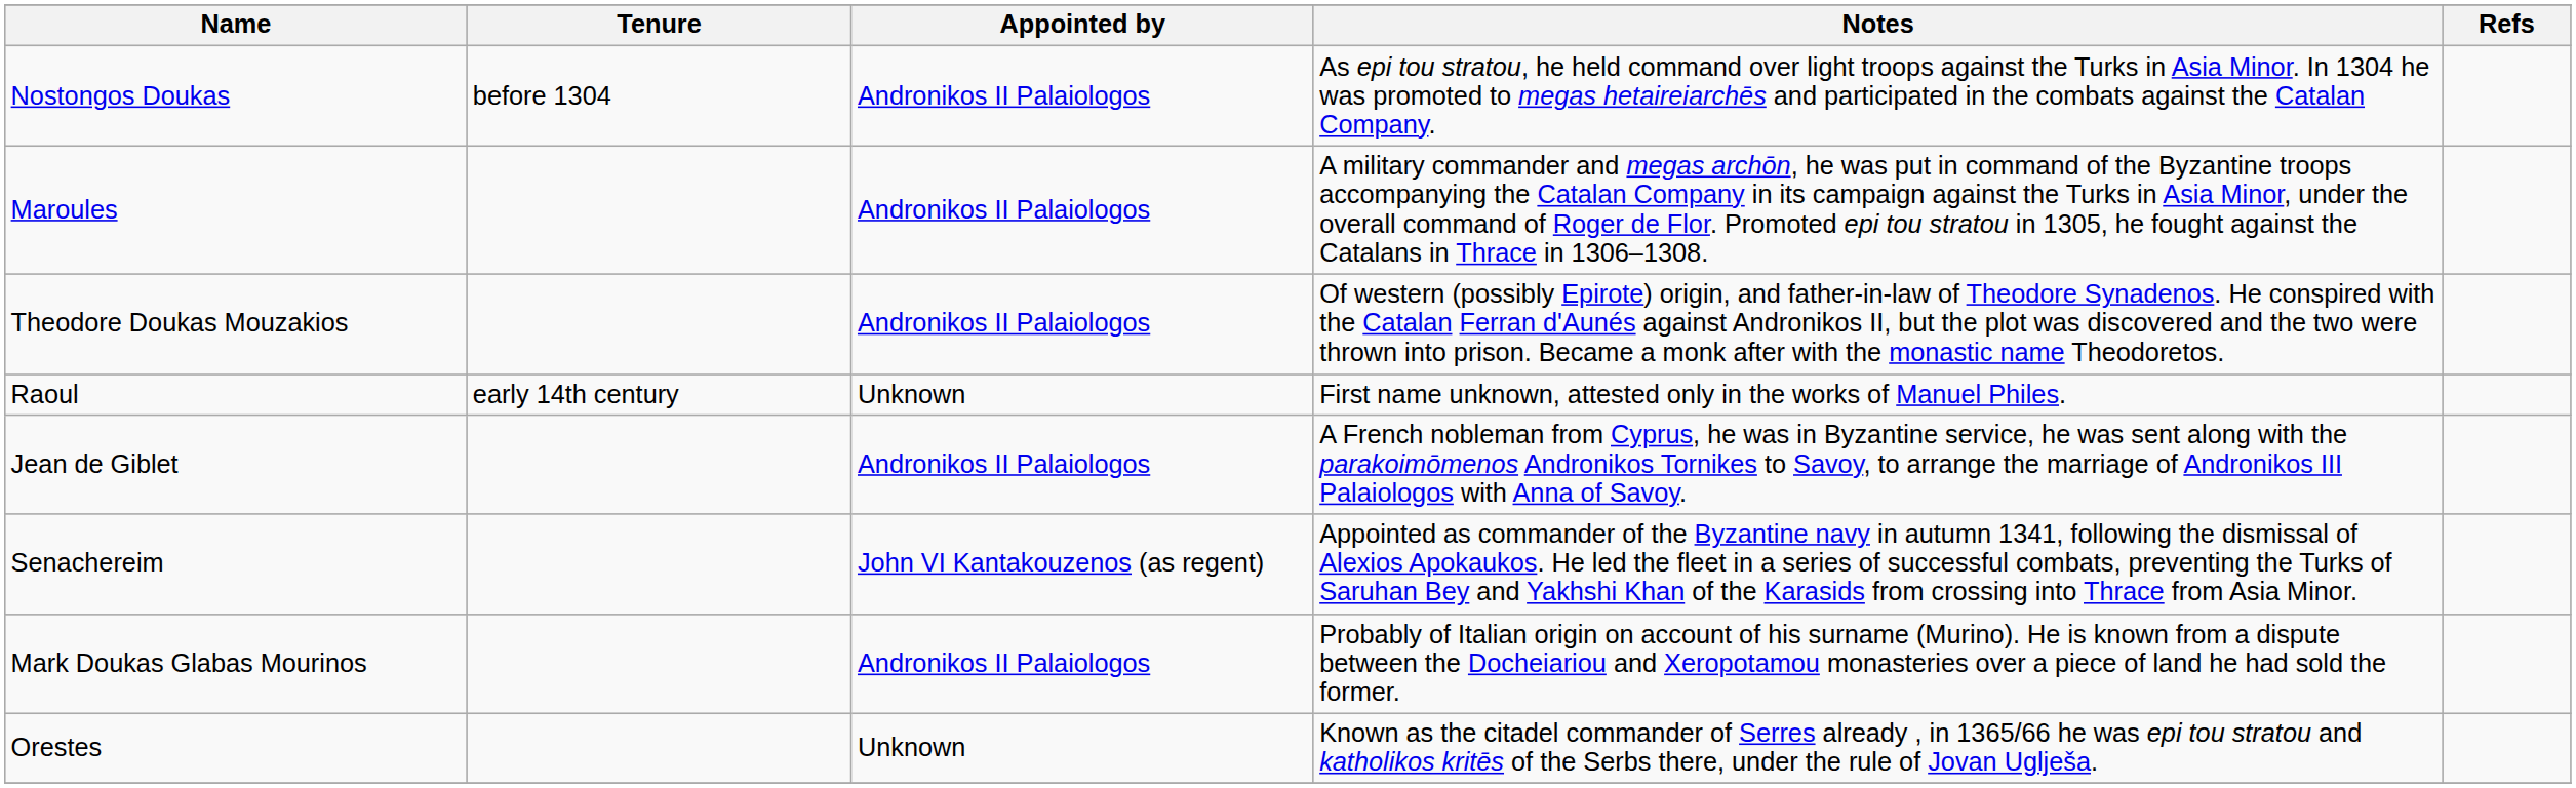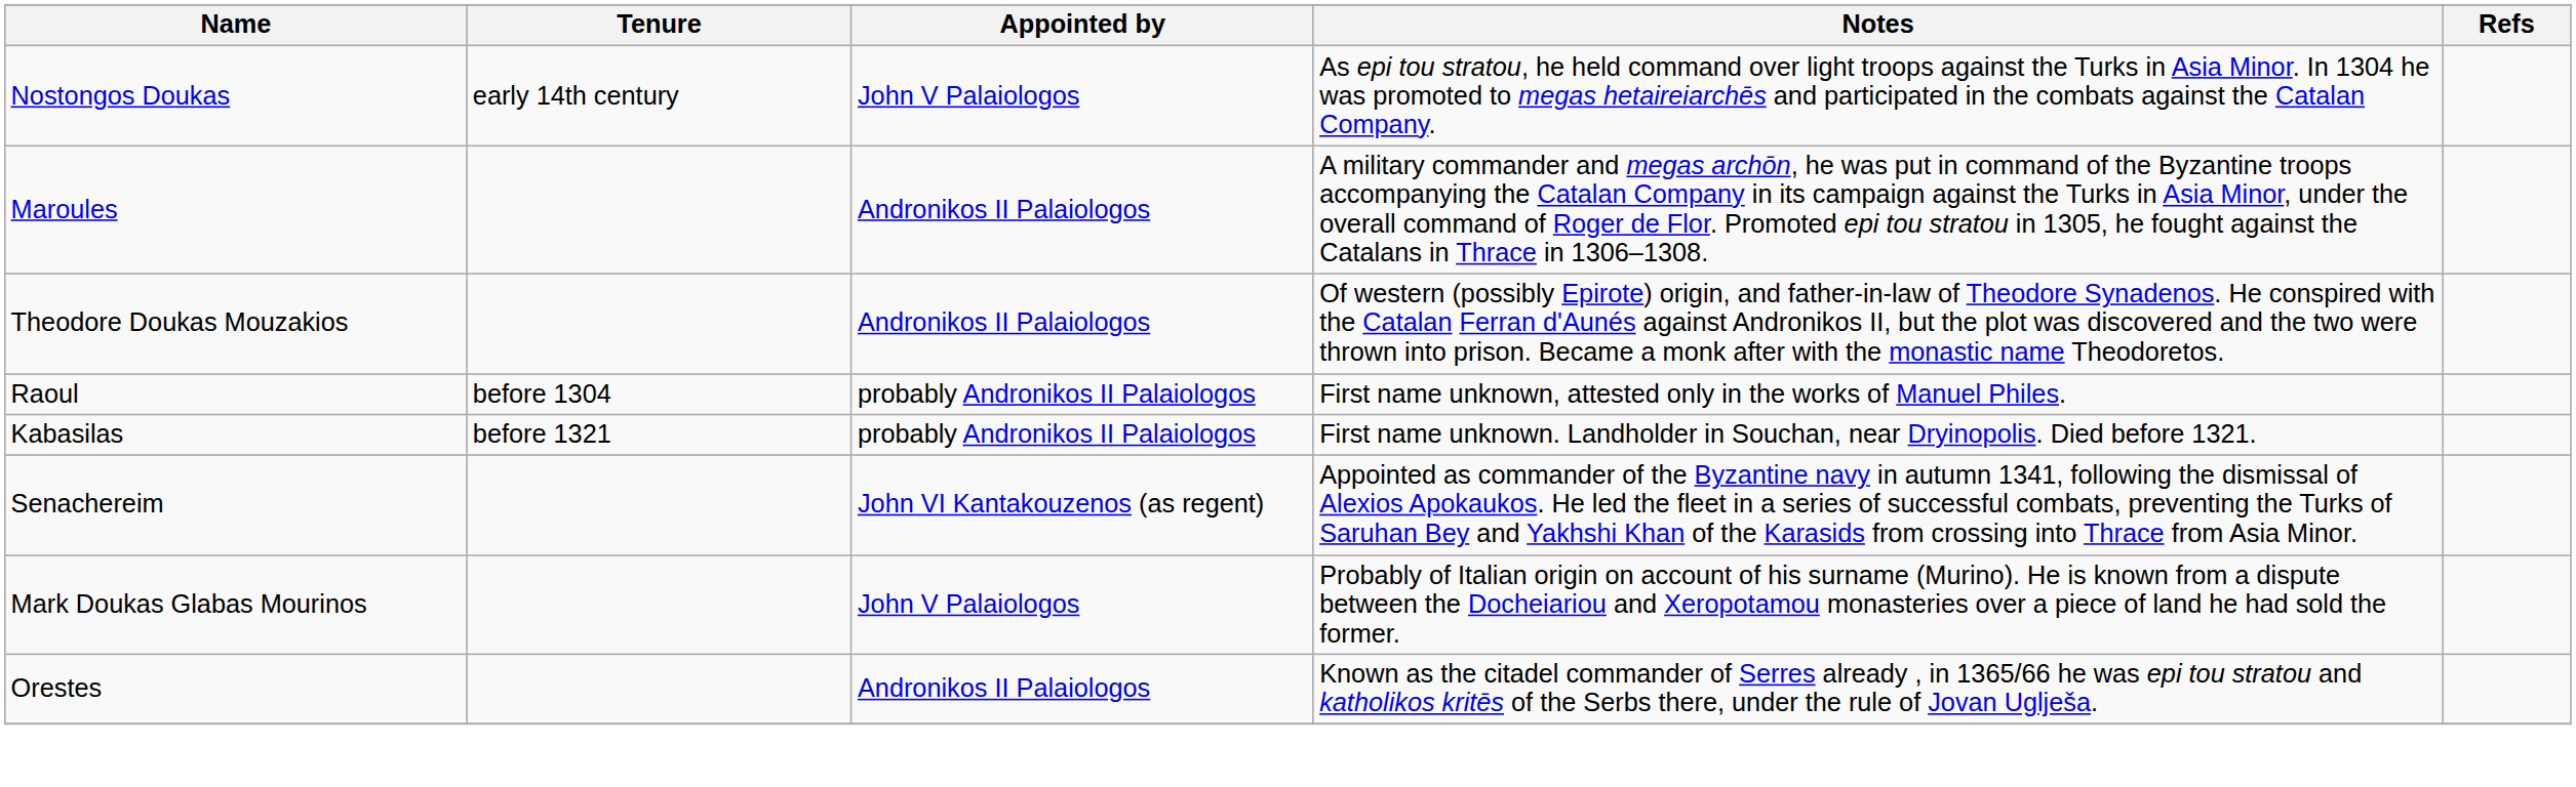Nostongos Doukas | Tenure: before 1304 -> early 14th century
Nostongos Doukas | Appointed by: Andronikos II Palaiologos -> John V Palaiologos
Raoul | Tenure: early 14th century -> before 1304
Raoul | Appointed by: Unknown -> probably Andronikos II Palaiologos
+ row: Kabasilas | before 1321 | probably Andronikos II Palaiologos | First name unknown. Landholder in Souchan, near Dryinopolis. Died before 1321.
- row: Jean de Giblet | Andronikos II Palaiologos | A French nobleman from Cyprus, he was in Byzantine service, he was sent along with the parakoimōmenos Andronikos Tornikes to Savoy, to arrange the marriage of Andronikos III Palaiologos with Anna of Savoy.
Mark Doukas Glabas Mourinos | Appointed by: Andronikos II Palaiologos -> John V Palaiologos
Orestes | Appointed by: Unknown -> Andronikos II Palaiologos
